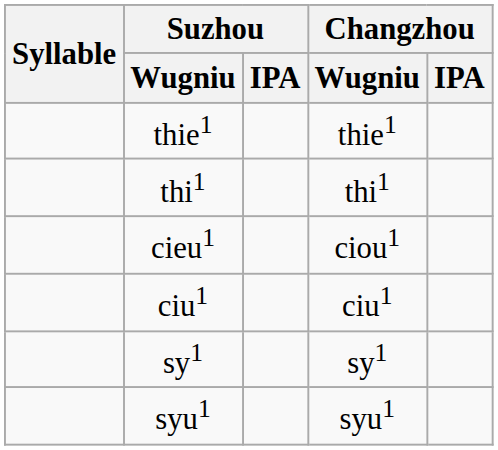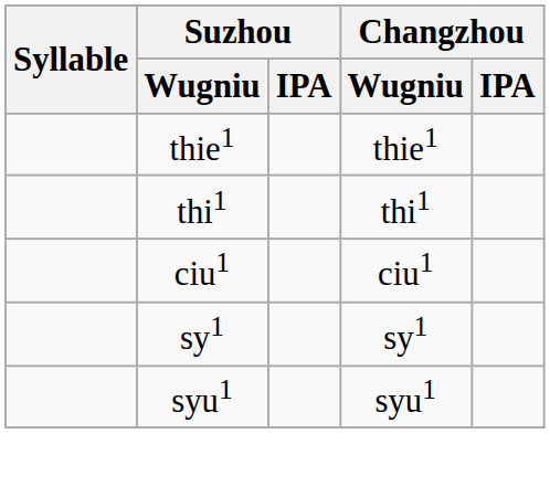- row: cieu1 | ciou1
